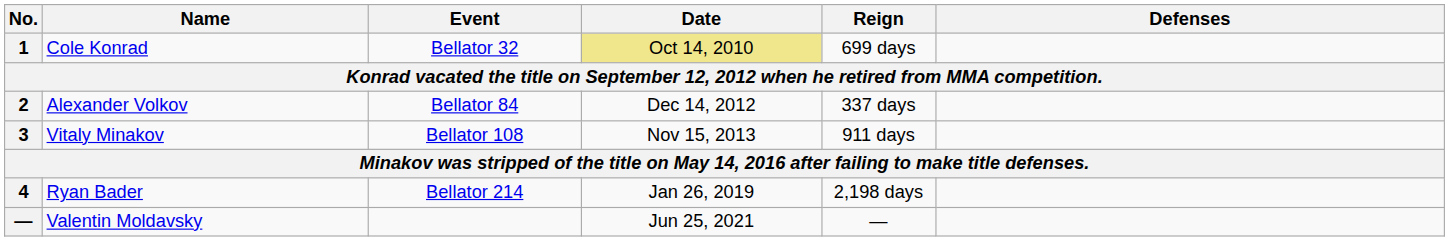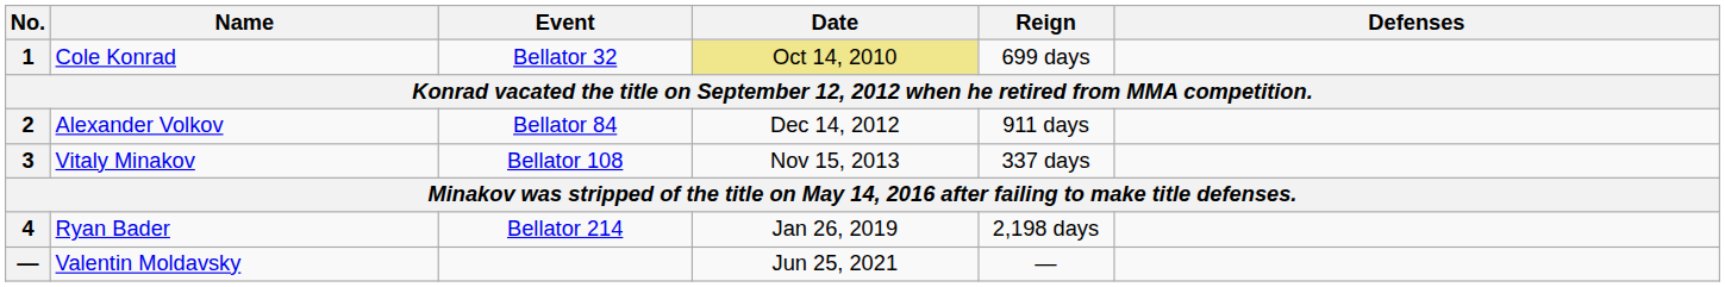Alexander Volkov | Reign: 337 days -> 911 days
Vitaly Minakov | Reign: 911 days -> 337 days
